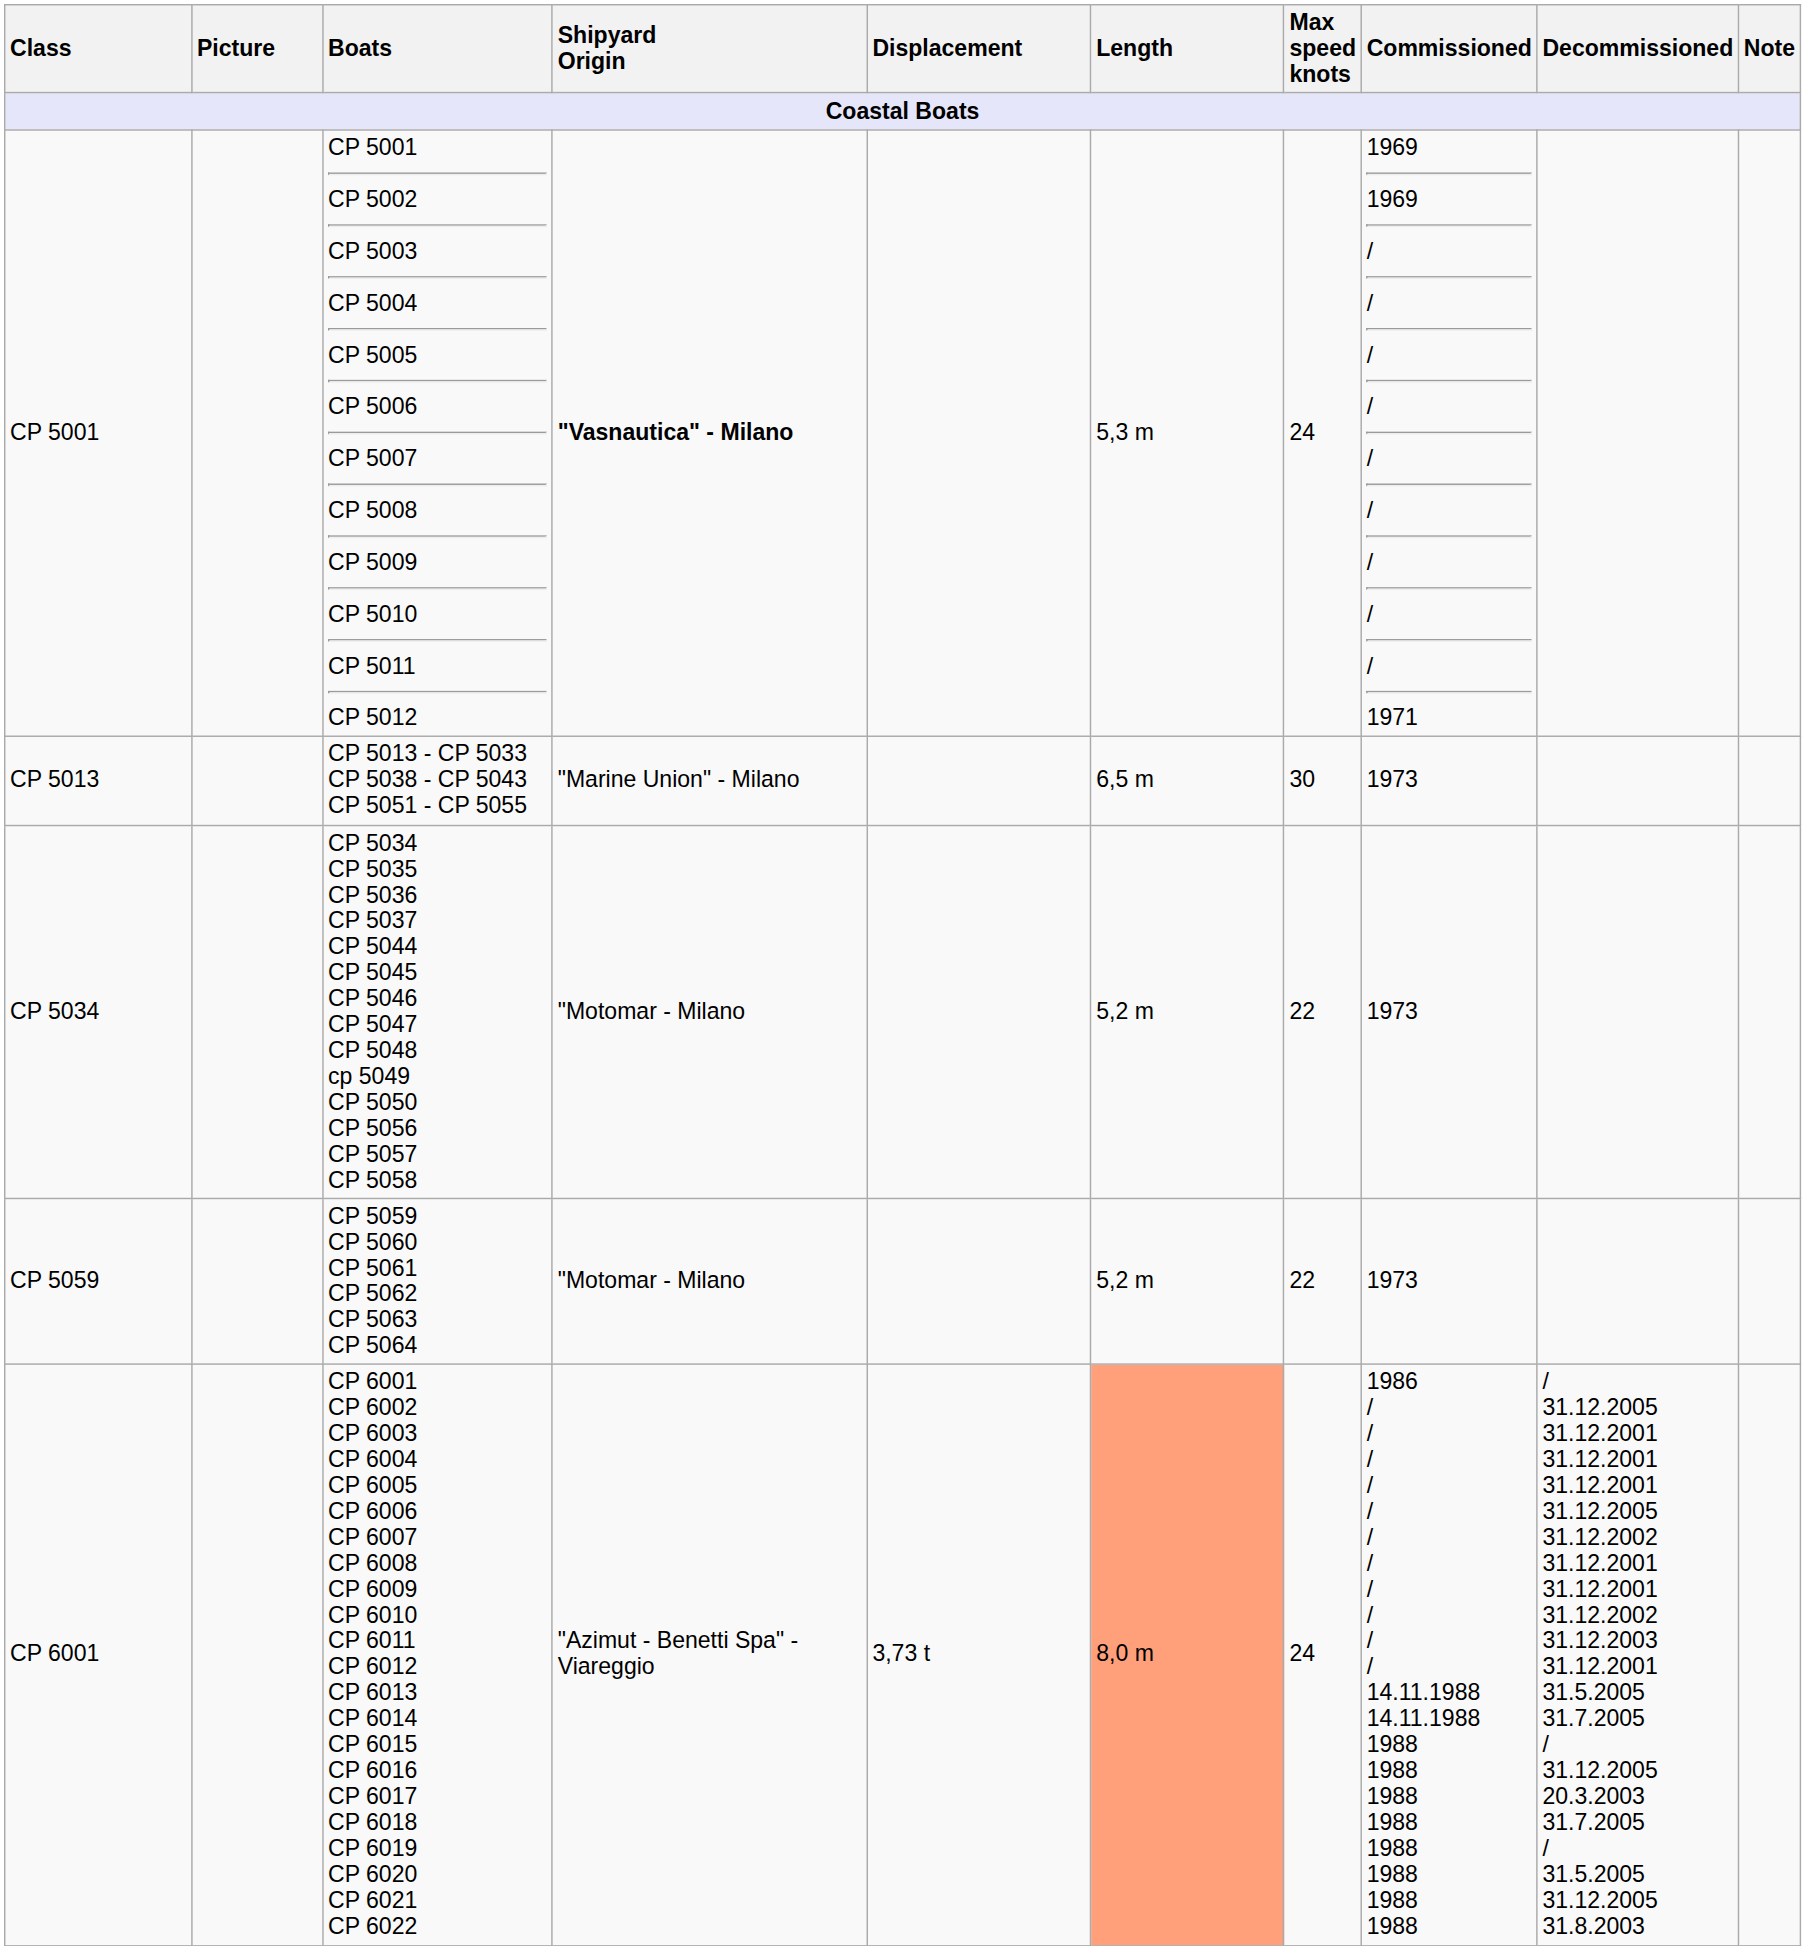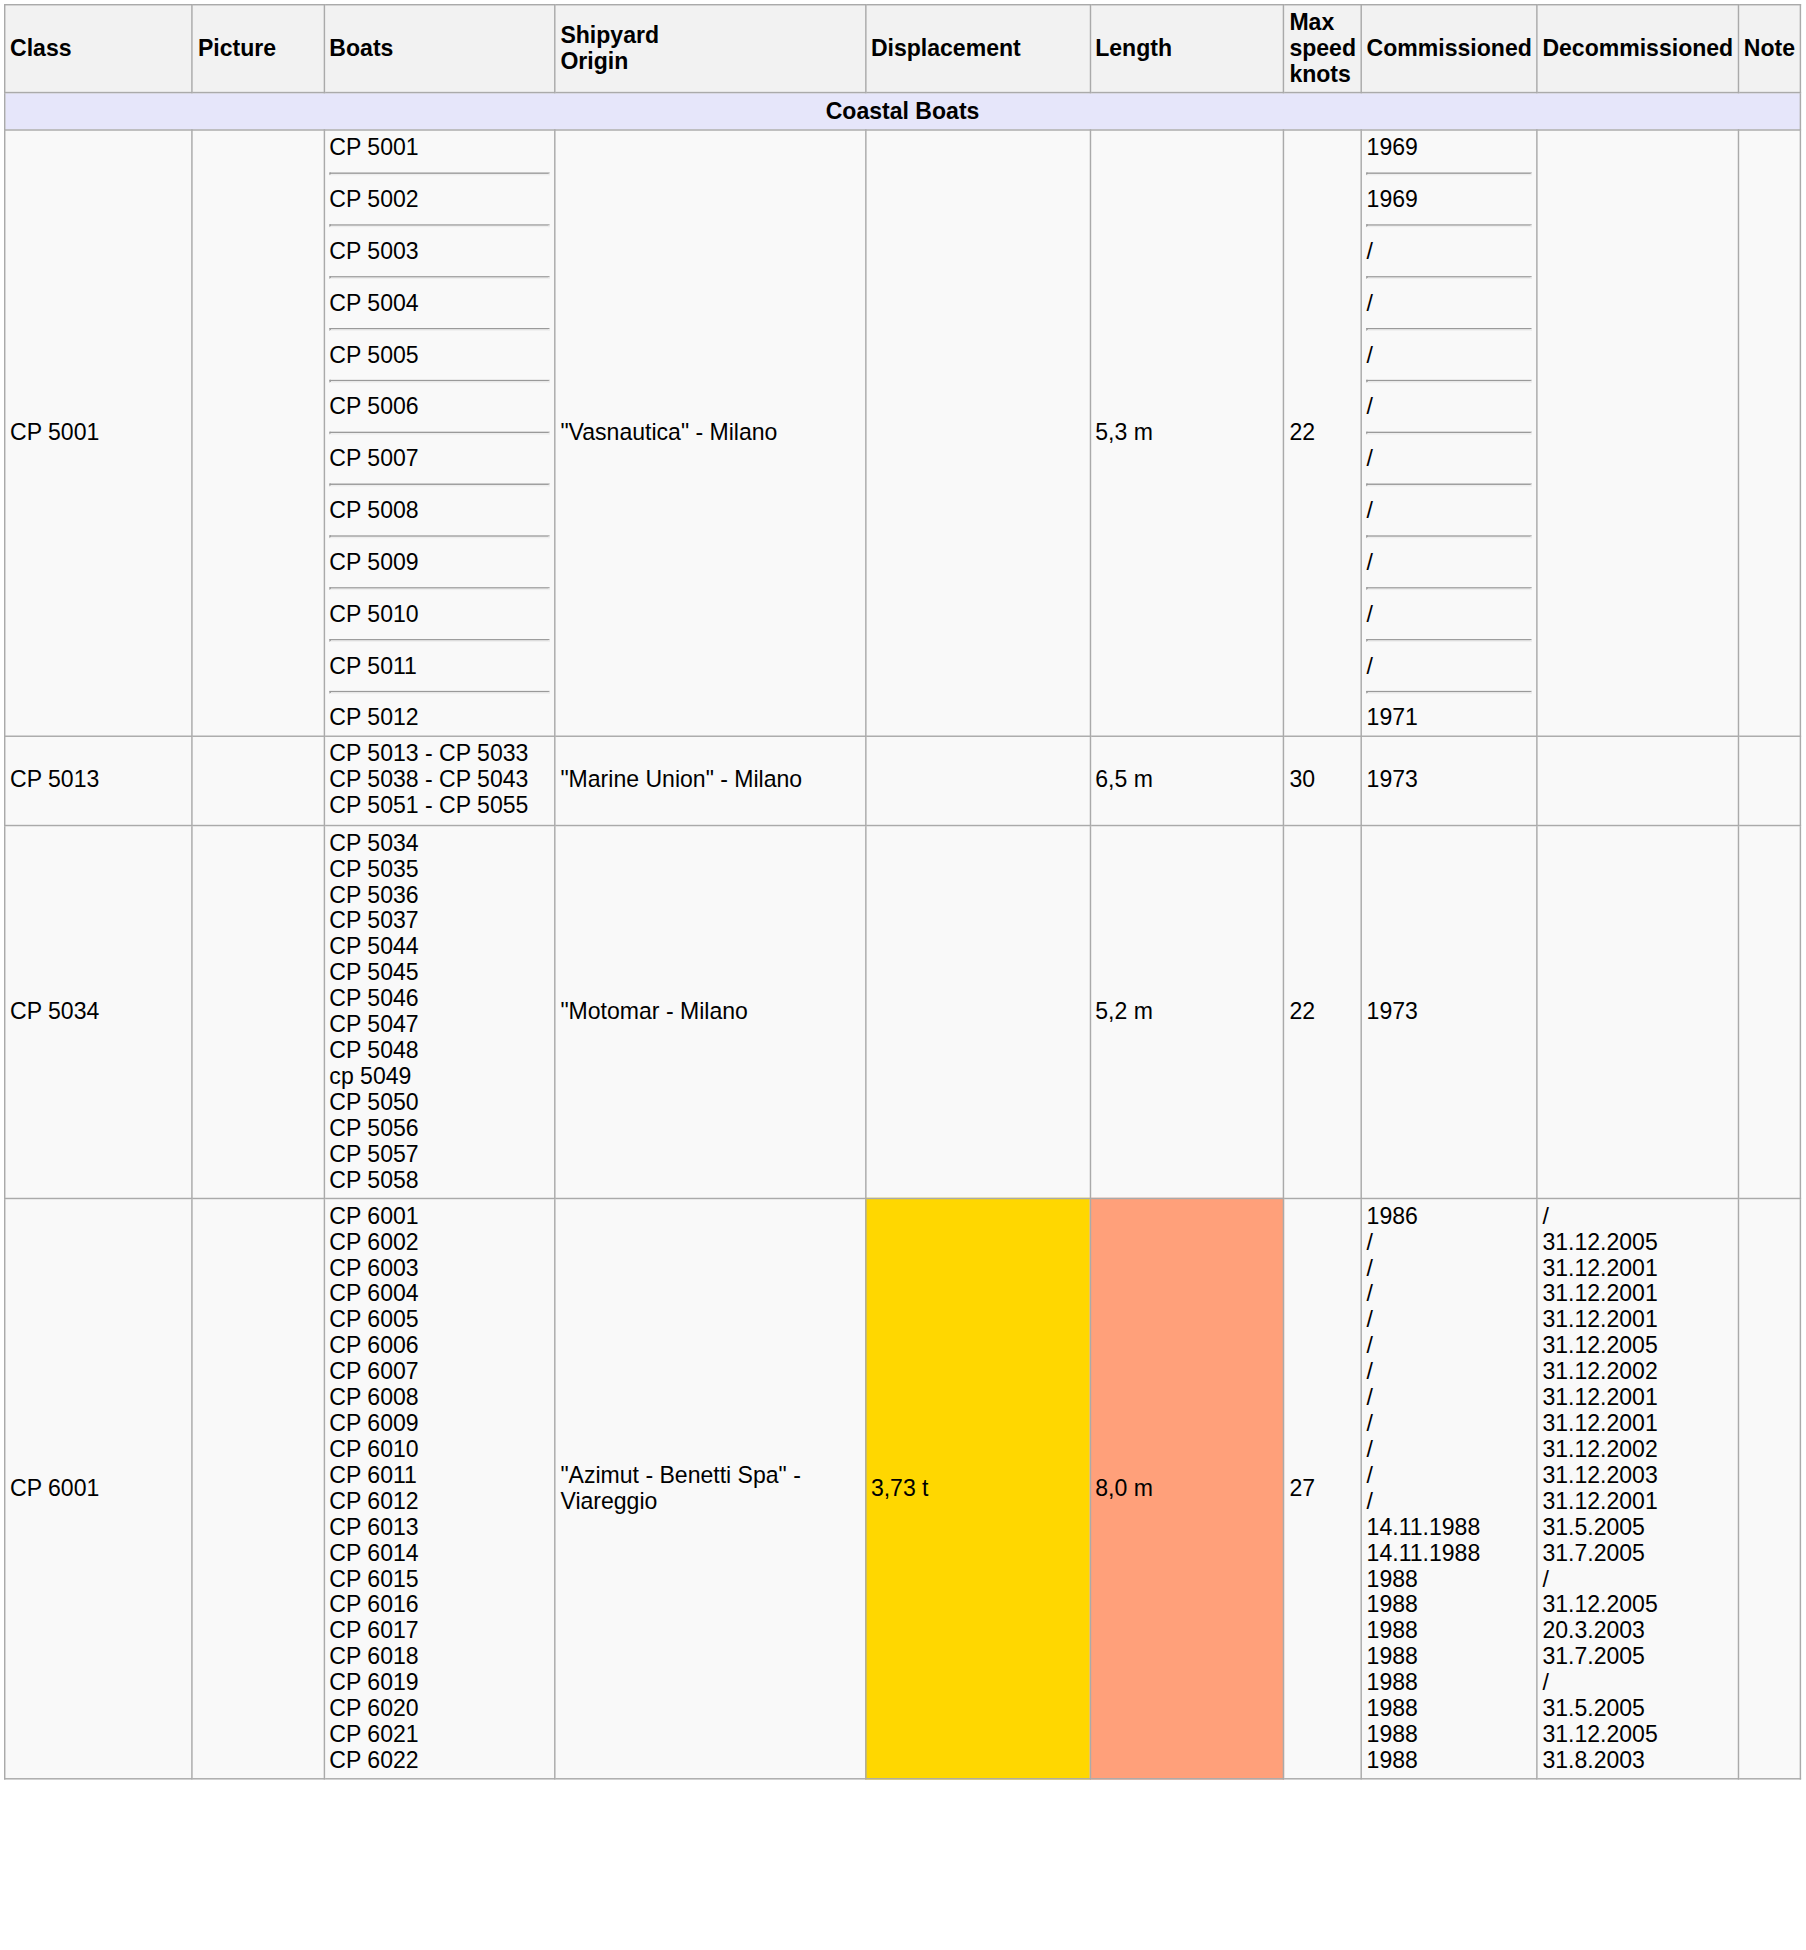CP 5001 | Shipyard Origin: bold -> normal
CP 5001 | Max speed knots: 24 -> 22
- row: CP 5059 | CP 5059 CP 5060 CP 5061 CP 5062 CP 5063 CP 5064 | "Motomar - Milano | 5,2 m | 22 | 1973
CP 6001 | Displacement: no background -> gold background
CP 6001 | Max speed knots: 24 -> 27
